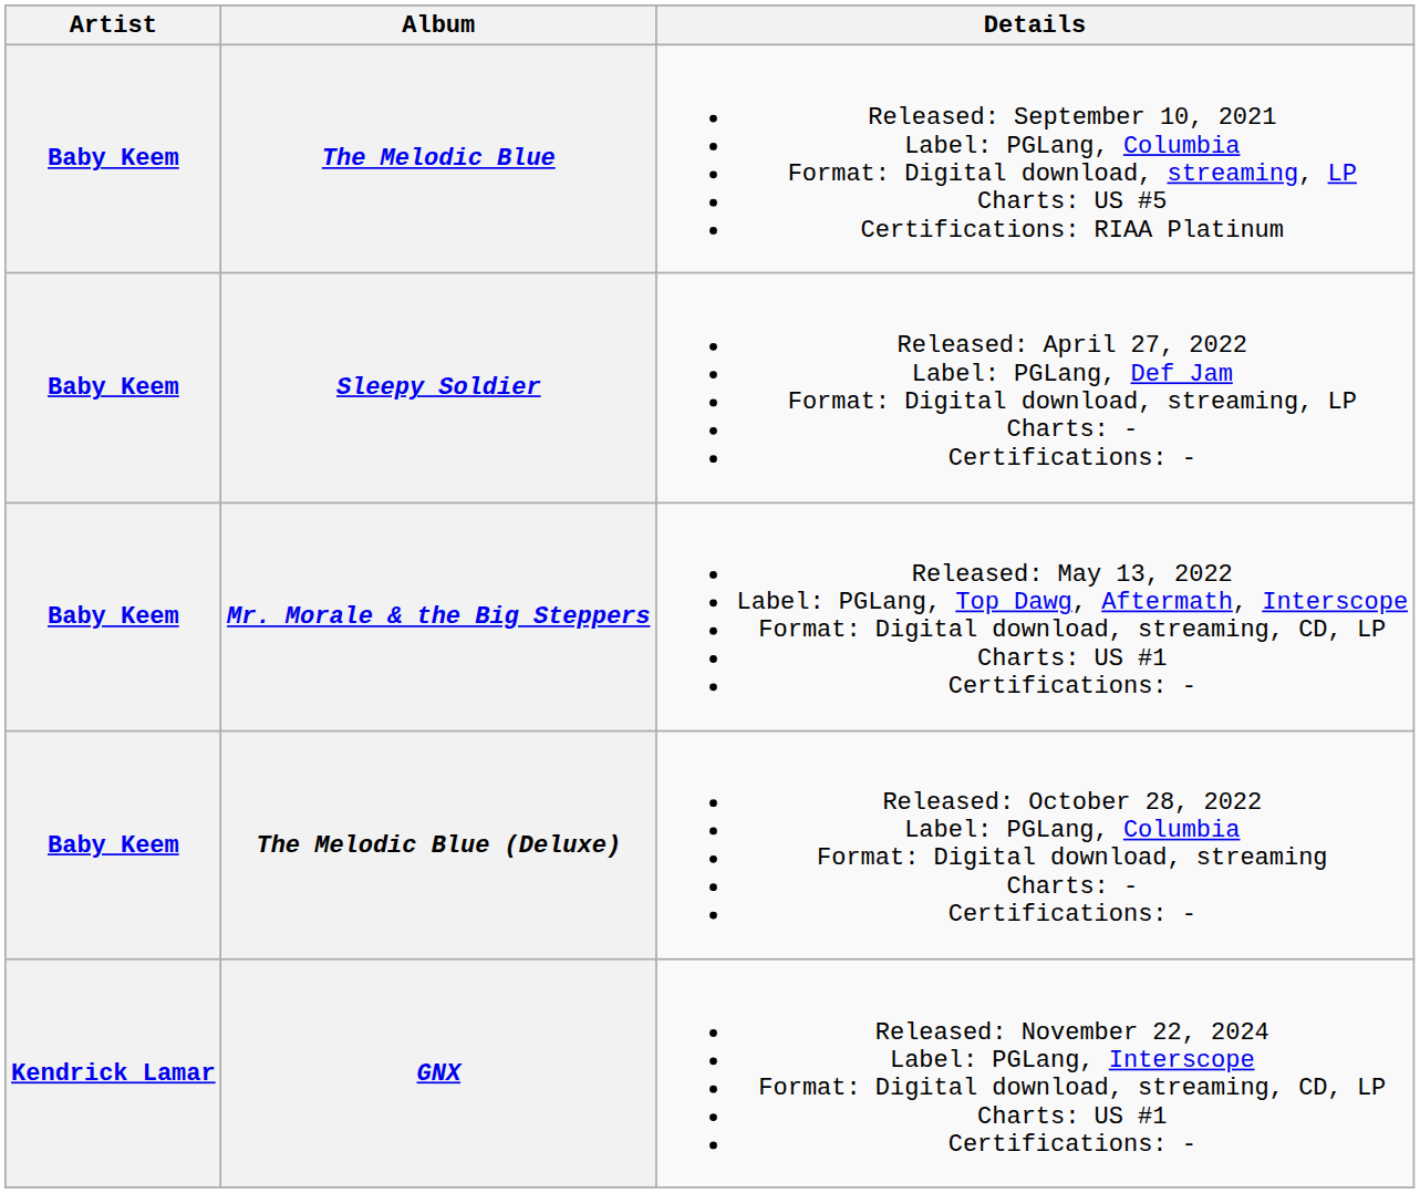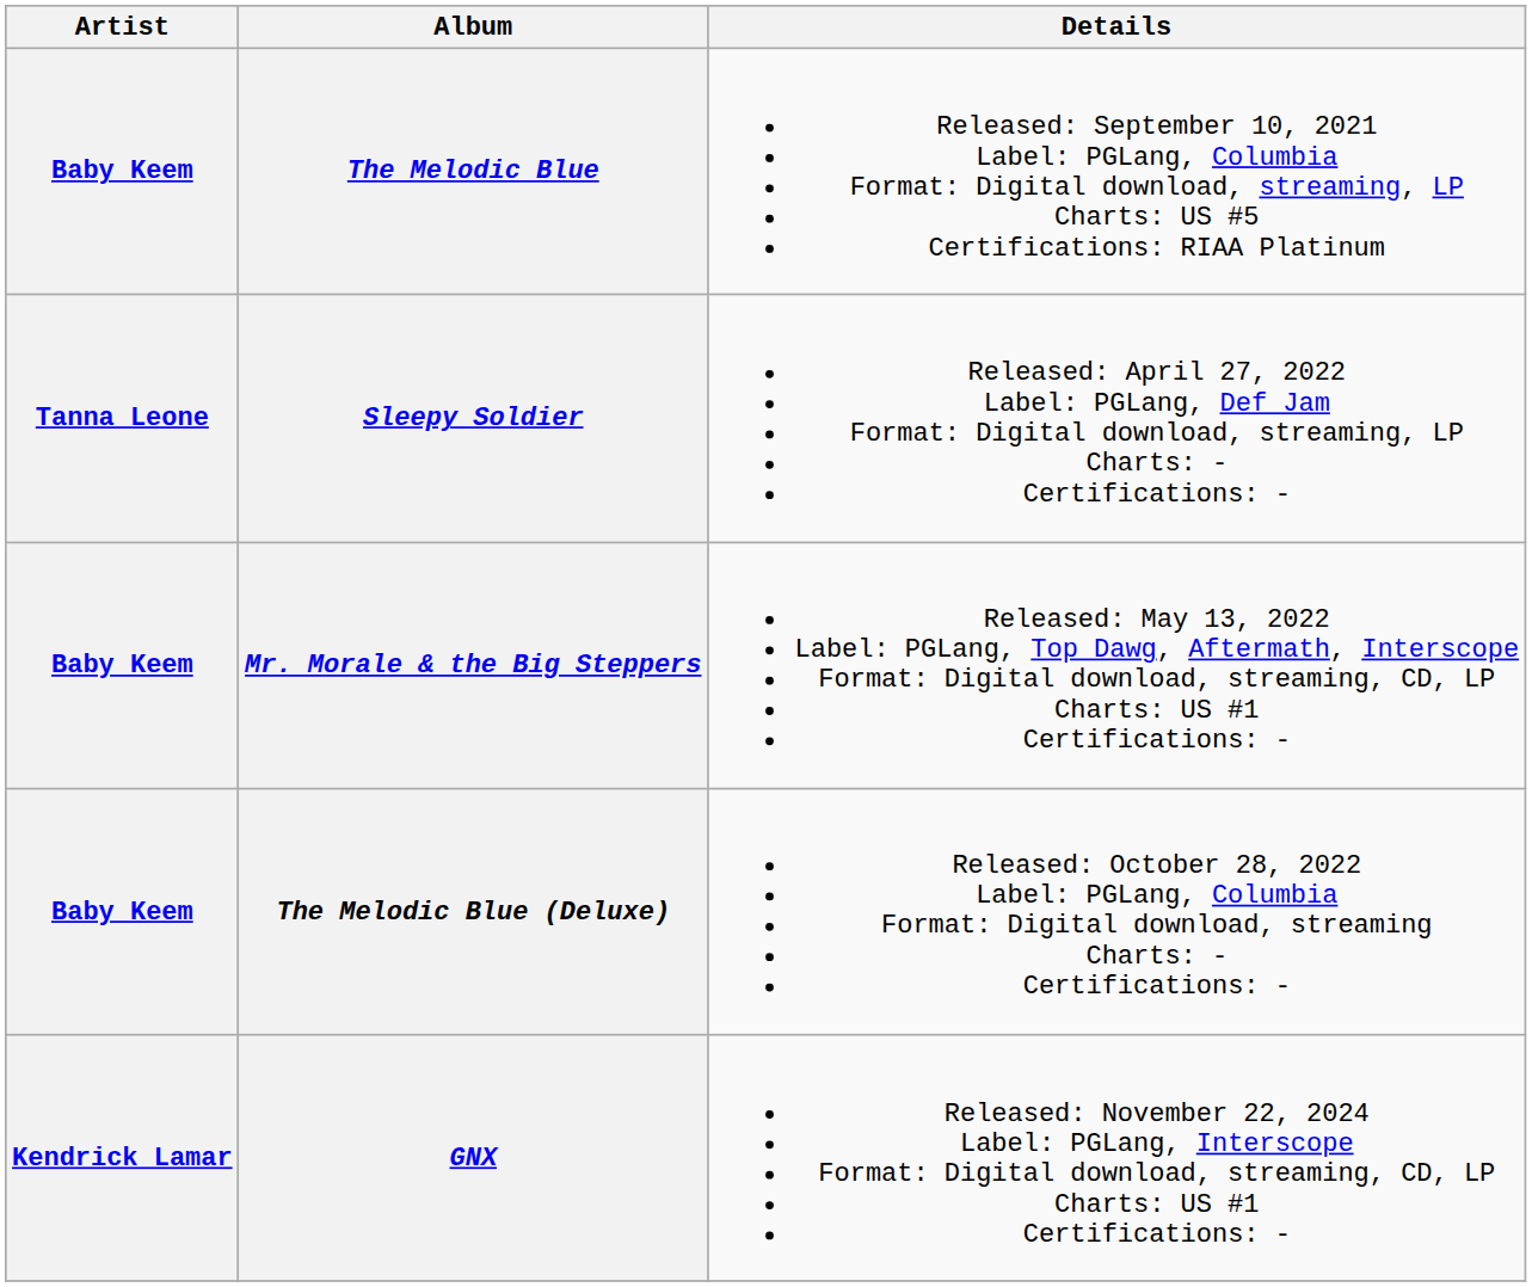Sleepy Soldier | Artist: Baby Keem -> Tanna Leone
